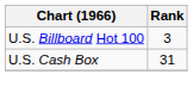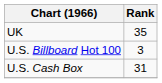+ row: UK | 35
